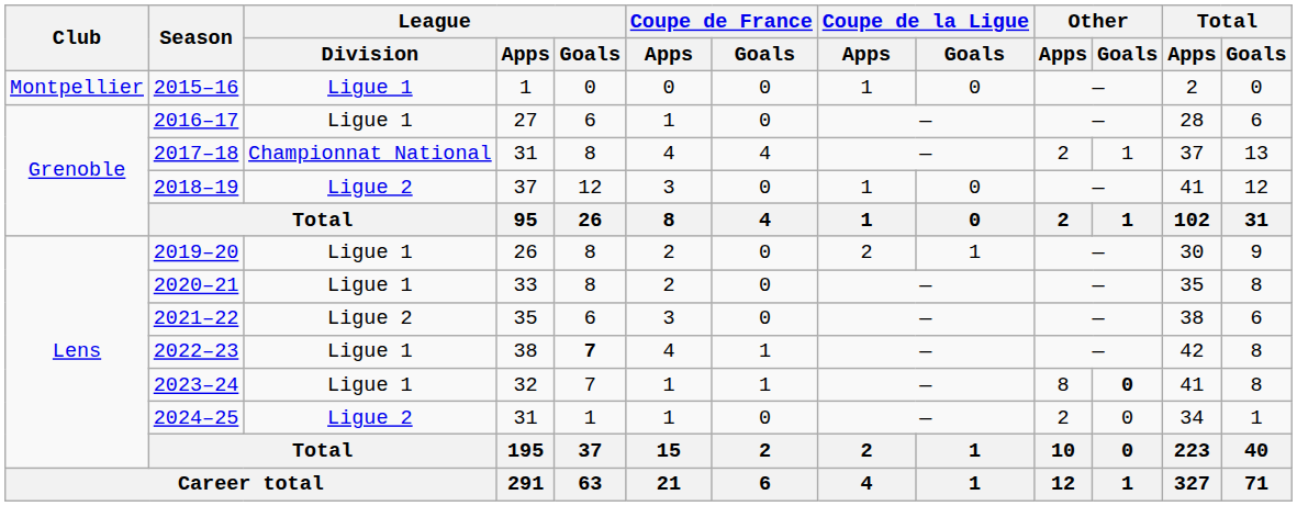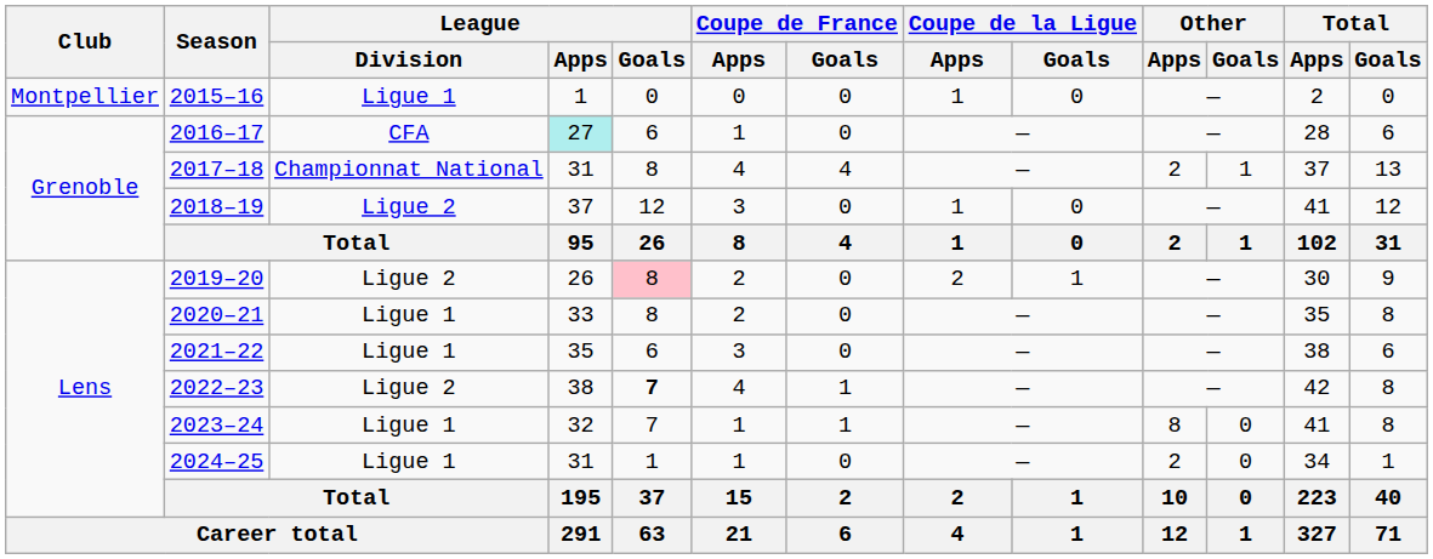2016–17 | League / Division: Ligue 1 -> CFA
2016–17 | League / Apps: no background -> paleturquoise background
2019–20 | League / Division: Ligue 1 -> Ligue 2
2019–20 | League / Goals: no background -> pink background
2021–22 | League / Division: Ligue 2 -> Ligue 1
2022–23 | League / Division: Ligue 1 -> Ligue 2
2023–24 | Other / Goals: bold -> normal
2024–25 | League / Division: Ligue 2 -> Ligue 1
